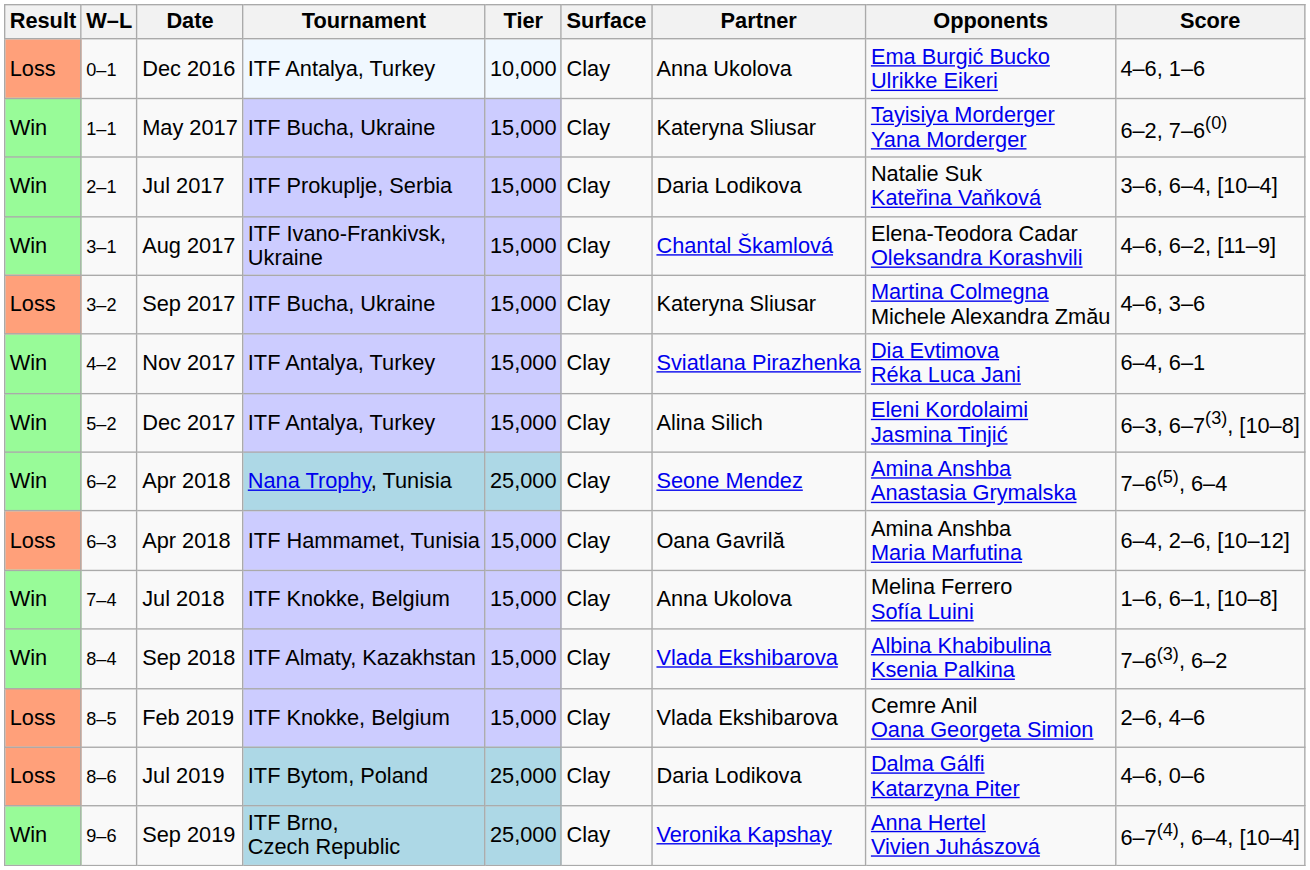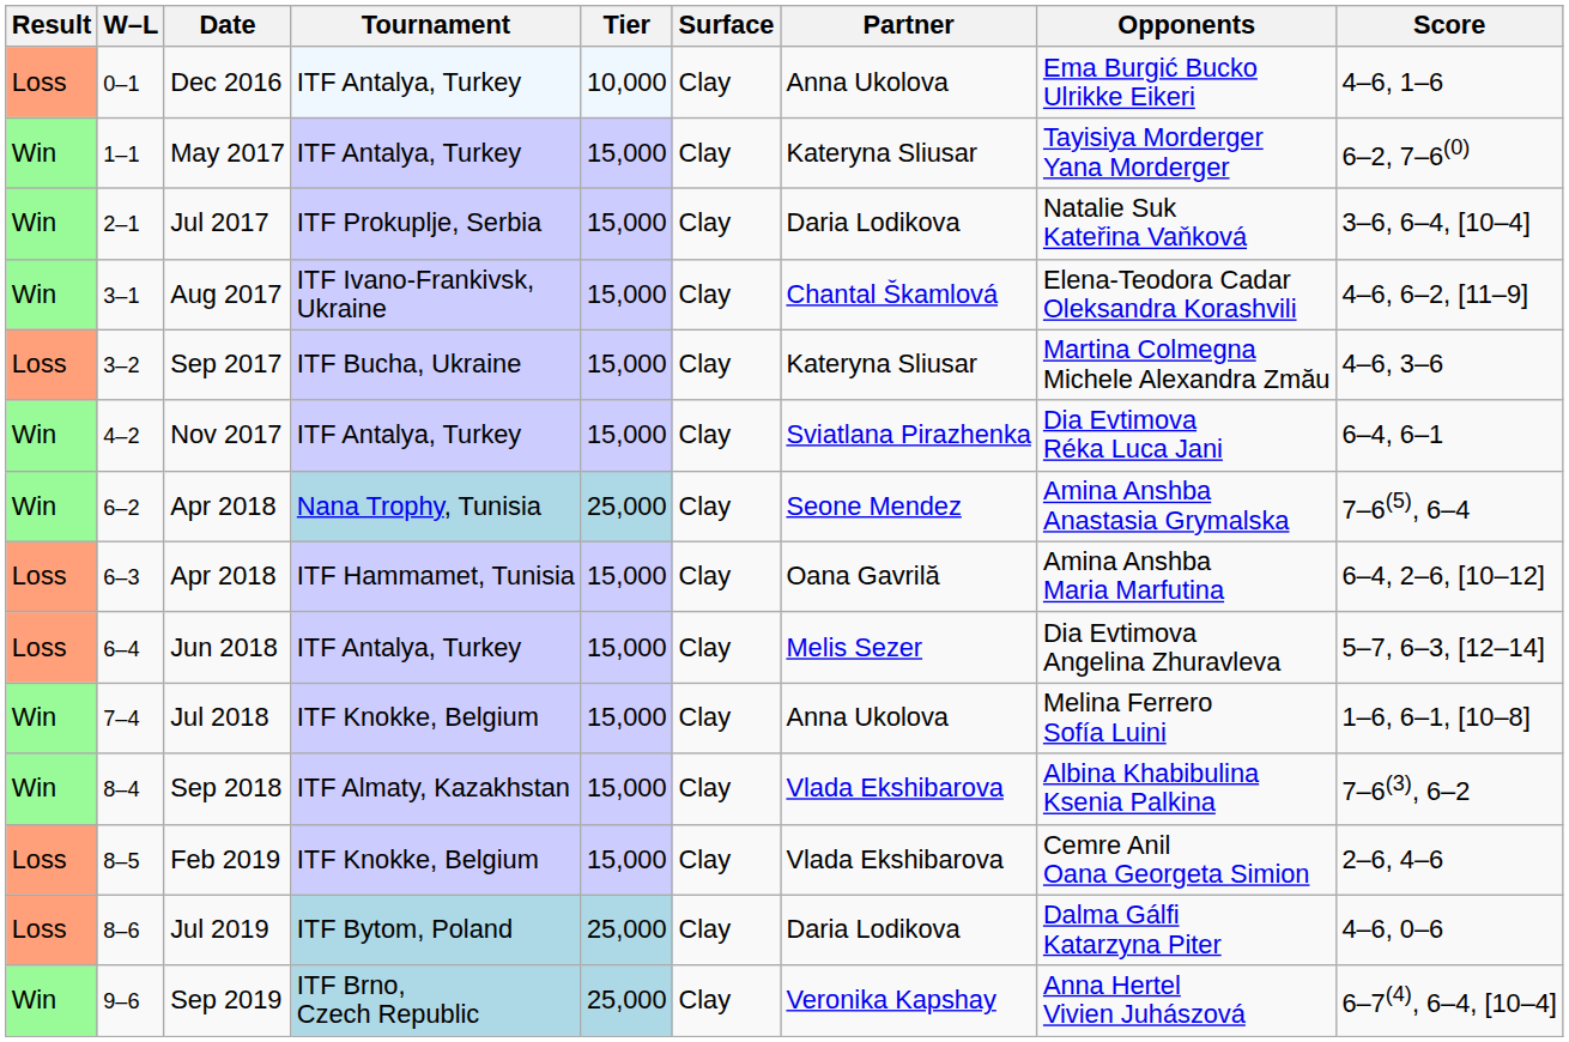May 2017 | Tournament: ITF Bucha, Ukraine -> ITF Antalya, Turkey
- row: Win | 5–2 | Dec 2017 | ITF Antalya, Turkey | 15,000 | Clay | Alina Silich | Eleni Kordolaimi Jasmina Tinjić | 6–3, 6–7(3), [10–8]
+ row: Loss | 6–4 | Jun 2018 | ITF Antalya, Turkey | 15,000 | Clay | Melis Sezer | Dia Evtimova Angelina Zhuravleva | 5–7, 6–3, [12–14]
